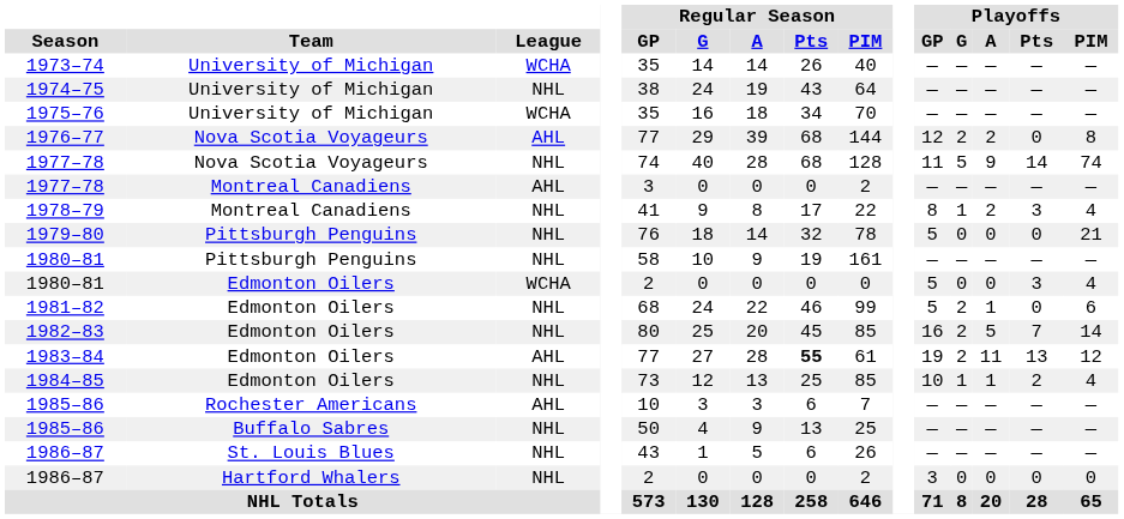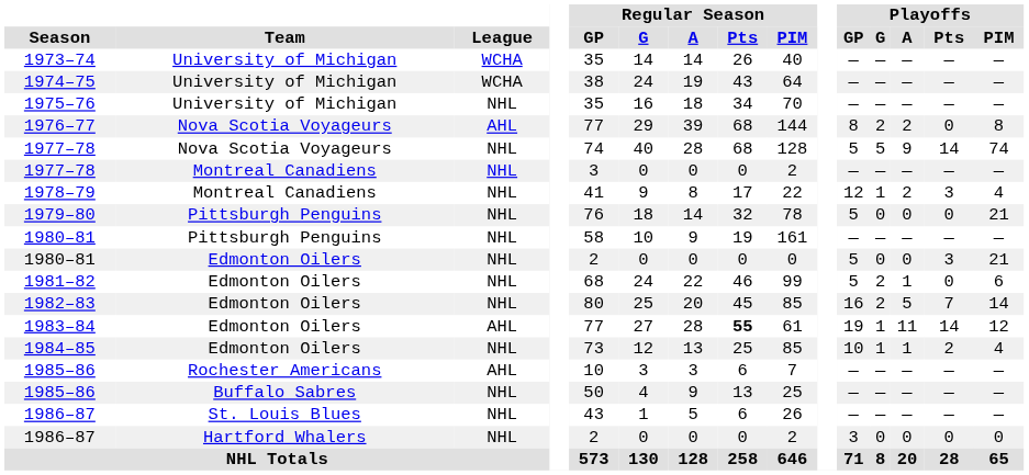1974–75 | League: NHL -> WCHA
1975–76 | League: WCHA -> NHL
1976–77 | Playoffs / GP: 12 -> 8
1977–78 / Nova Scotia Voyageurs | Playoffs / GP: 11 -> 5
1977–78 / Montreal Canadiens | League: AHL -> NHL
1978–79 | Playoffs / GP: 8 -> 12
1980–81 / Edmonton Oilers | League: WCHA -> NHL
1980–81 / Edmonton Oilers | Playoffs / PIM: 4 -> 21
1983–84 | Playoffs / G: 2 -> 1
1983–84 | Playoffs / Pts: 13 -> 14
